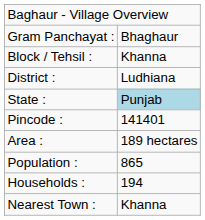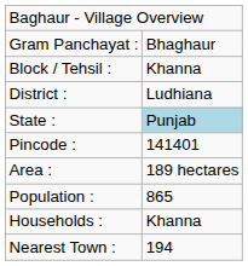Households : | column 2: 194 -> Khanna
Nearest Town : | column 2: Khanna -> 194
